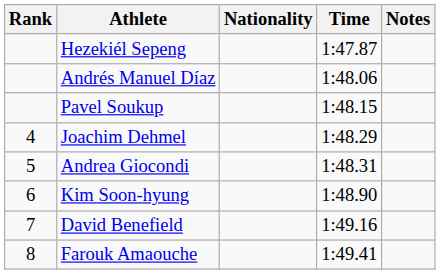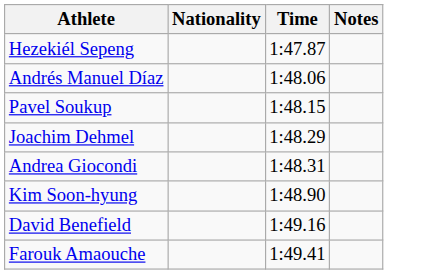- column: Rank | 4 | 5 | 6 | 7 | 8
